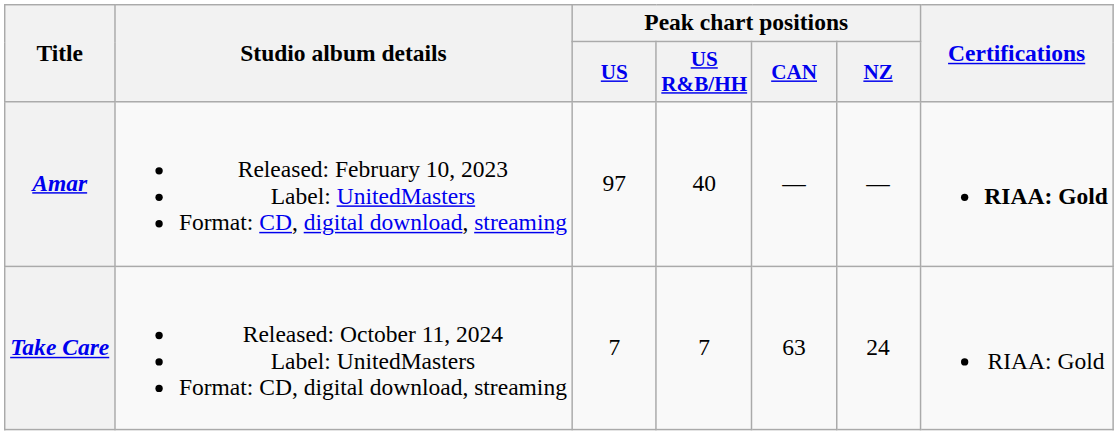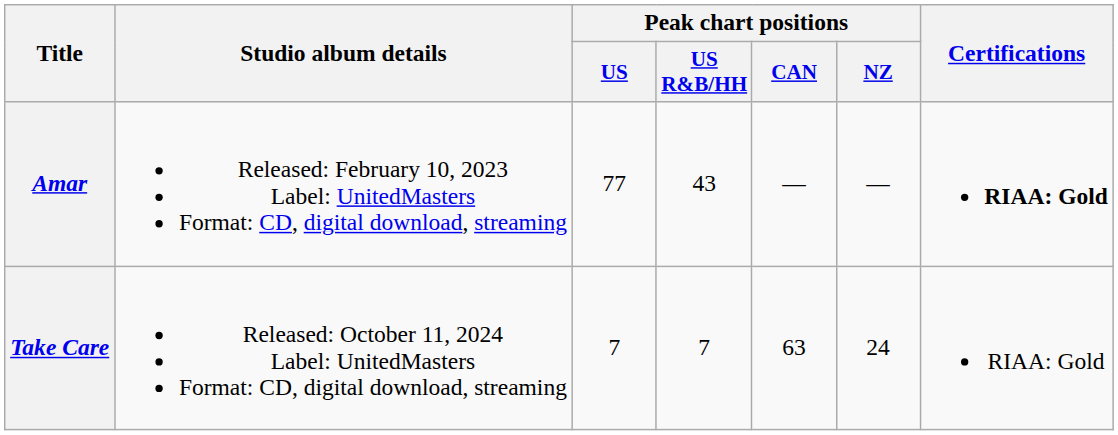Amar | Peak chart positions / US: 97 -> 77
Amar | Peak chart positions / US R&B/HH: 40 -> 43
